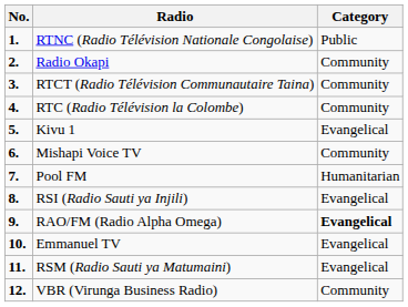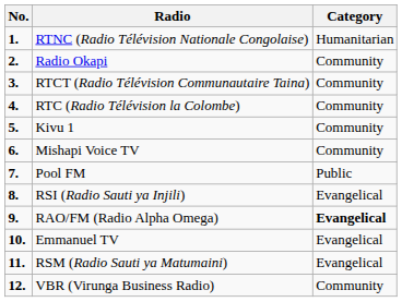RTNC (Radio Télévision Nationale Congolaise) | Category: Public -> Humanitarian
Kivu 1 | Category: Evangelical -> Community
Pool FM | Category: Humanitarian -> Public
